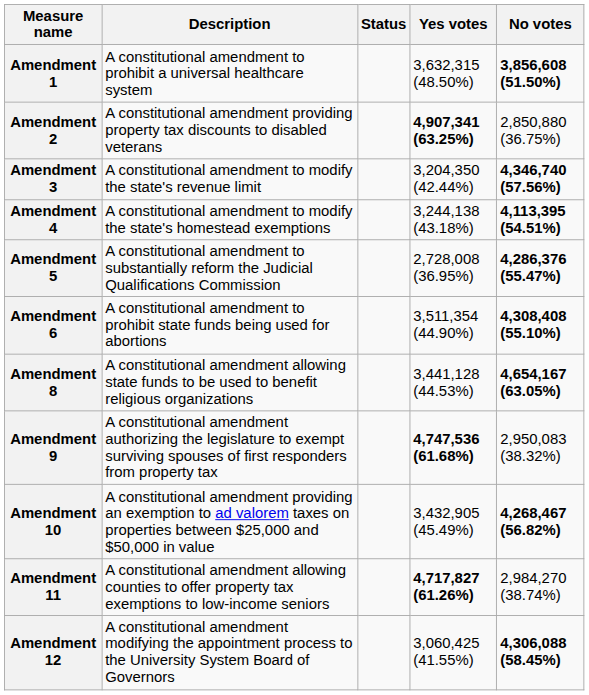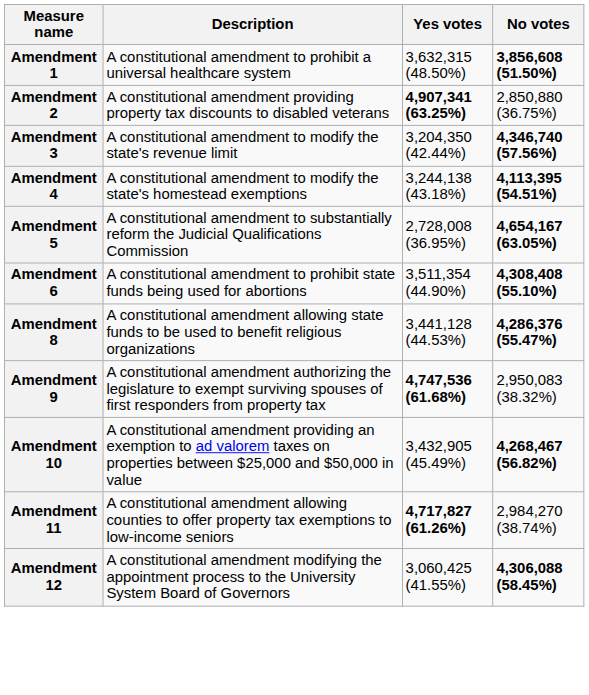- column: Status
Amendment 5 | No votes: 4,286,376 (55.47%) -> 4,654,167 (63.05%)
Amendment 8 | No votes: 4,654,167 (63.05%) -> 4,286,376 (55.47%)
